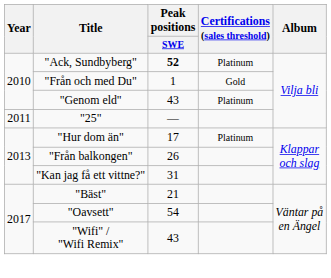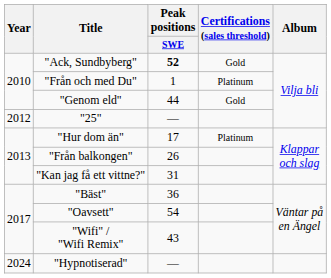"Ack, Sundbyberg" | Certifications (sales threshold): Platinum -> Gold
"Från och med Du" | Certifications (sales threshold): Gold -> Platinum
"Genom eld" | Peak positions / SWE: 43 -> 44
"Genom eld" | Certifications (sales threshold): Platinum -> Gold
"25" | Year: 2011 -> 2012
"Bäst" | Peak positions / SWE: 21 -> 36
+ row: 2024 | "Hypnotiserad" | —
